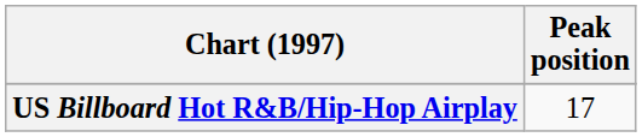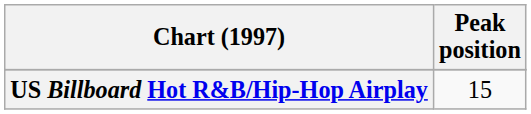US Billboard Hot R&B/Hip-Hop Airplay | Peak position: 17 -> 15
